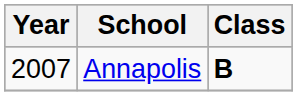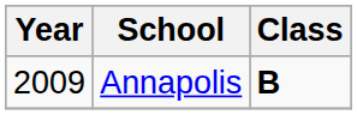Annapolis | Year: 2007 -> 2009
